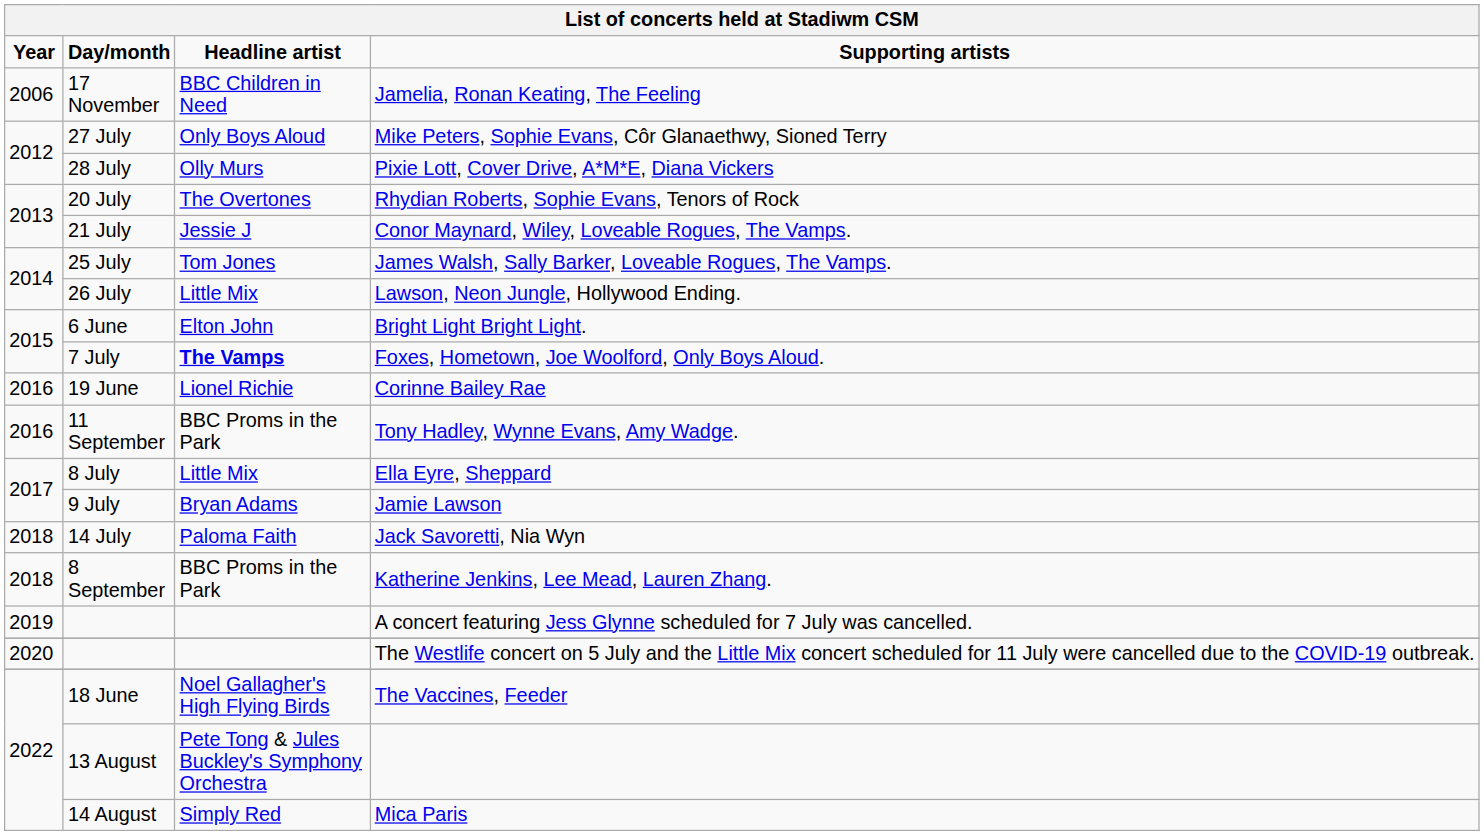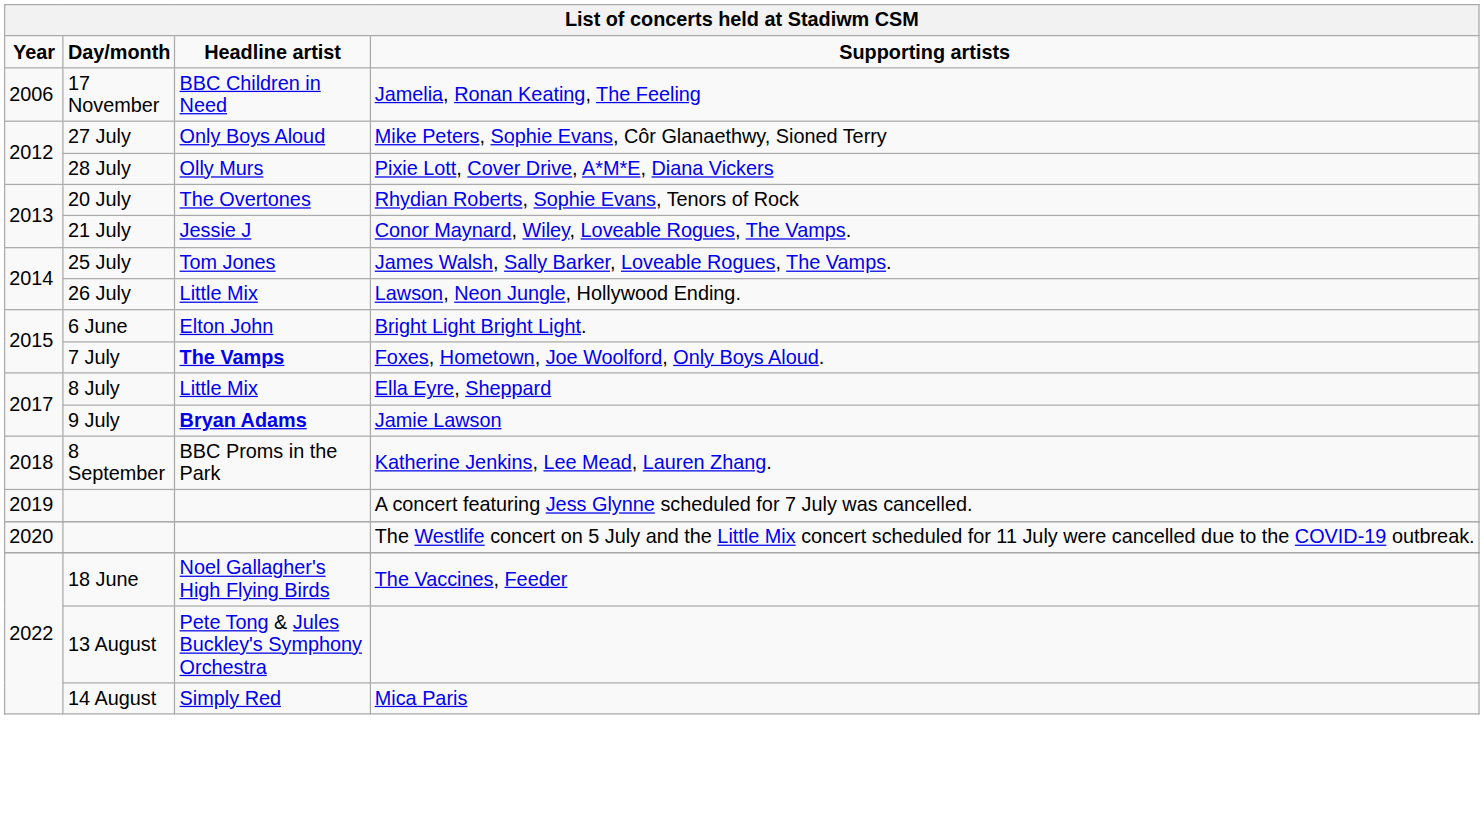- row: 2016 | 19 June | Lionel Richie | Corinne Bailey Rae
- row: 2016 | 11 September | BBC Proms in the Park | Tony Hadley, Wynne Evans, Amy Wadge.
Jamie Lawson | Headline artist: normal -> bold
- row: 2018 | 14 July | Paloma Faith | Jack Savoretti, Nia Wyn
